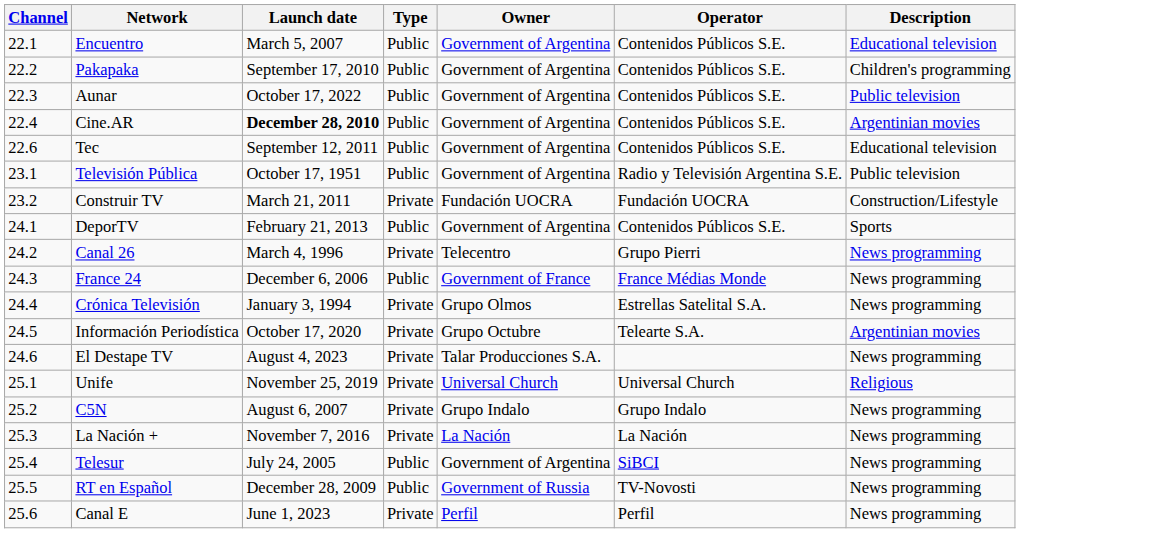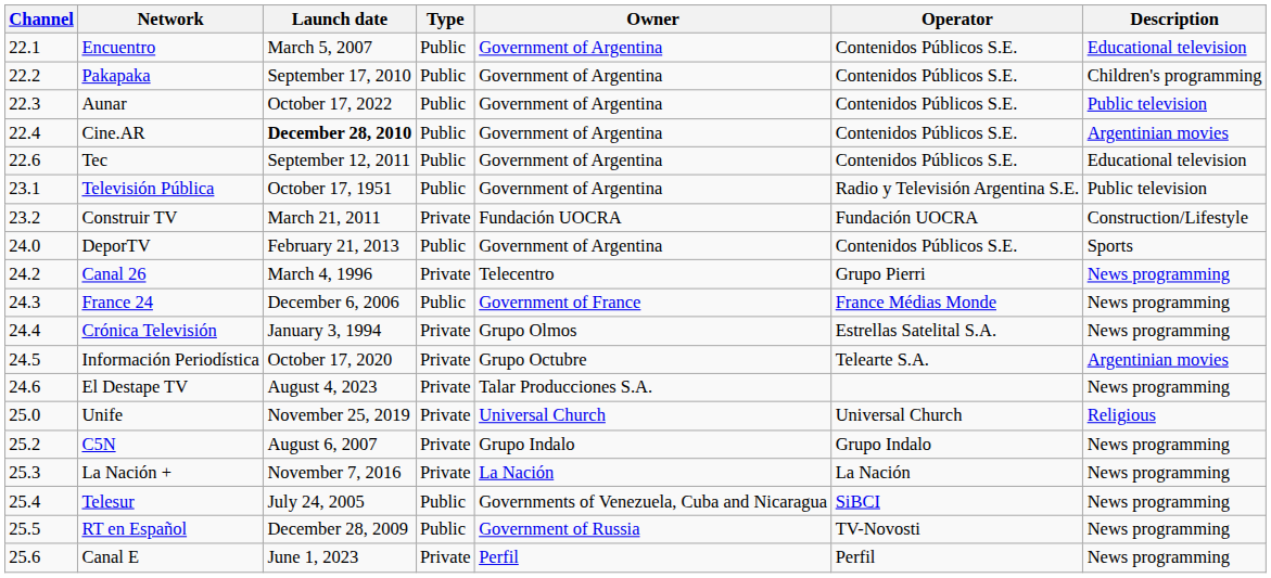DeporTV | Channel: 24.1 -> 24.0
Unife | Channel: 25.1 -> 25.0
Telesur | Owner: Government of Argentina -> Governments of Venezuela, Cuba and Nicaragua
